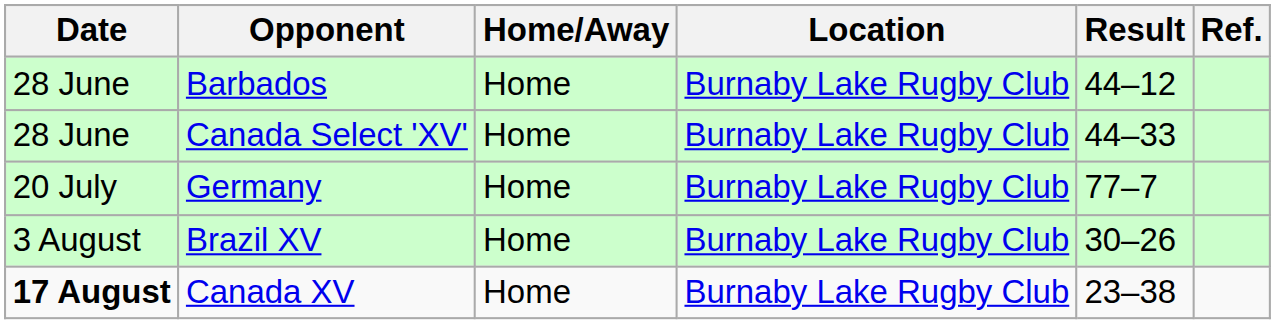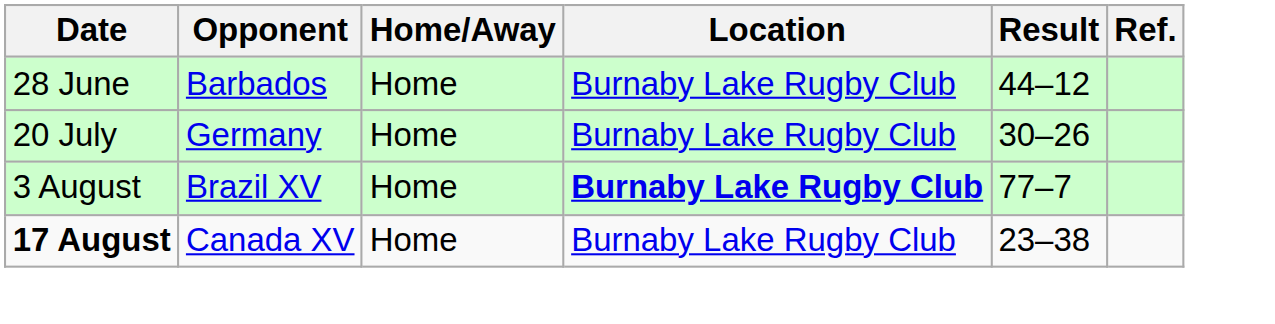- row: 28 June | Canada Select 'XV' | Home | Burnaby Lake Rugby Club | 44–33
Germany | Result: 77–7 -> 30–26
Brazil XV | Location: normal -> bold
Brazil XV | Result: 30–26 -> 77–7
